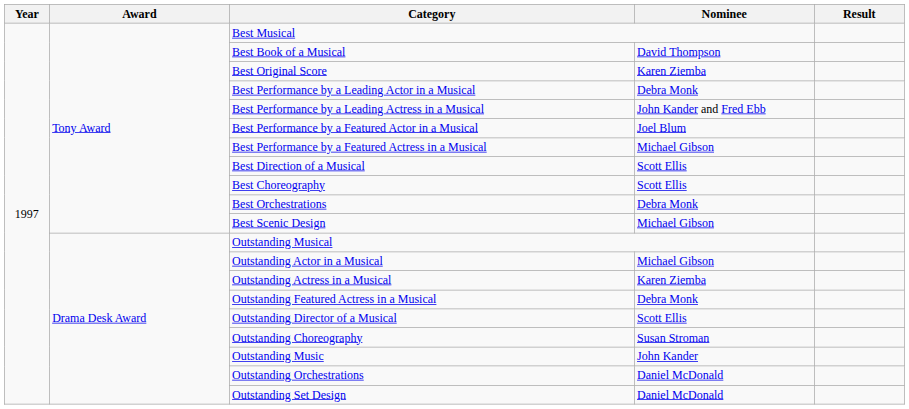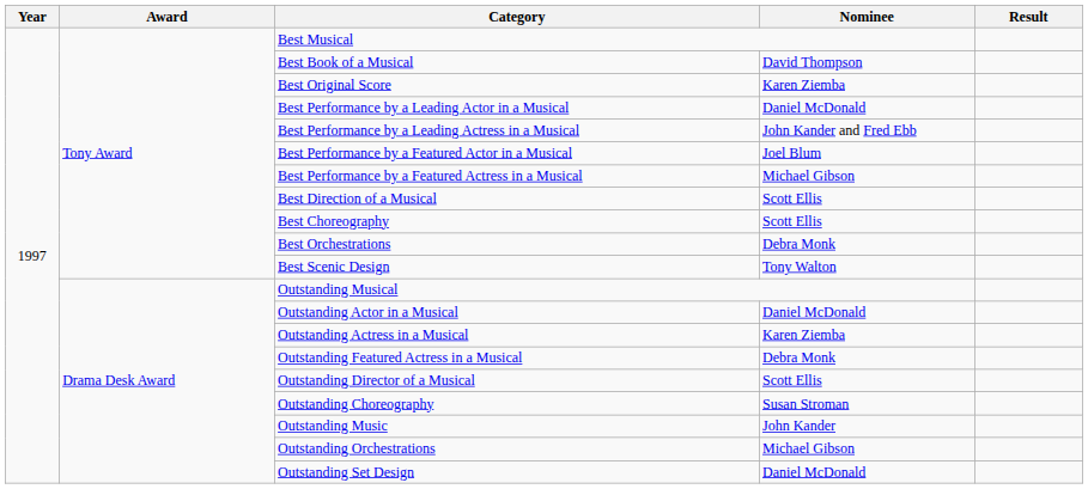Best Performance by a Leading Actor in a Musical | Nominee: Debra Monk -> Daniel McDonald
Best Scenic Design | Nominee: Michael Gibson -> Tony Walton
Outstanding Actor in a Musical | Nominee: Michael Gibson -> Daniel McDonald
Outstanding Orchestrations | Nominee: Daniel McDonald -> Michael Gibson
